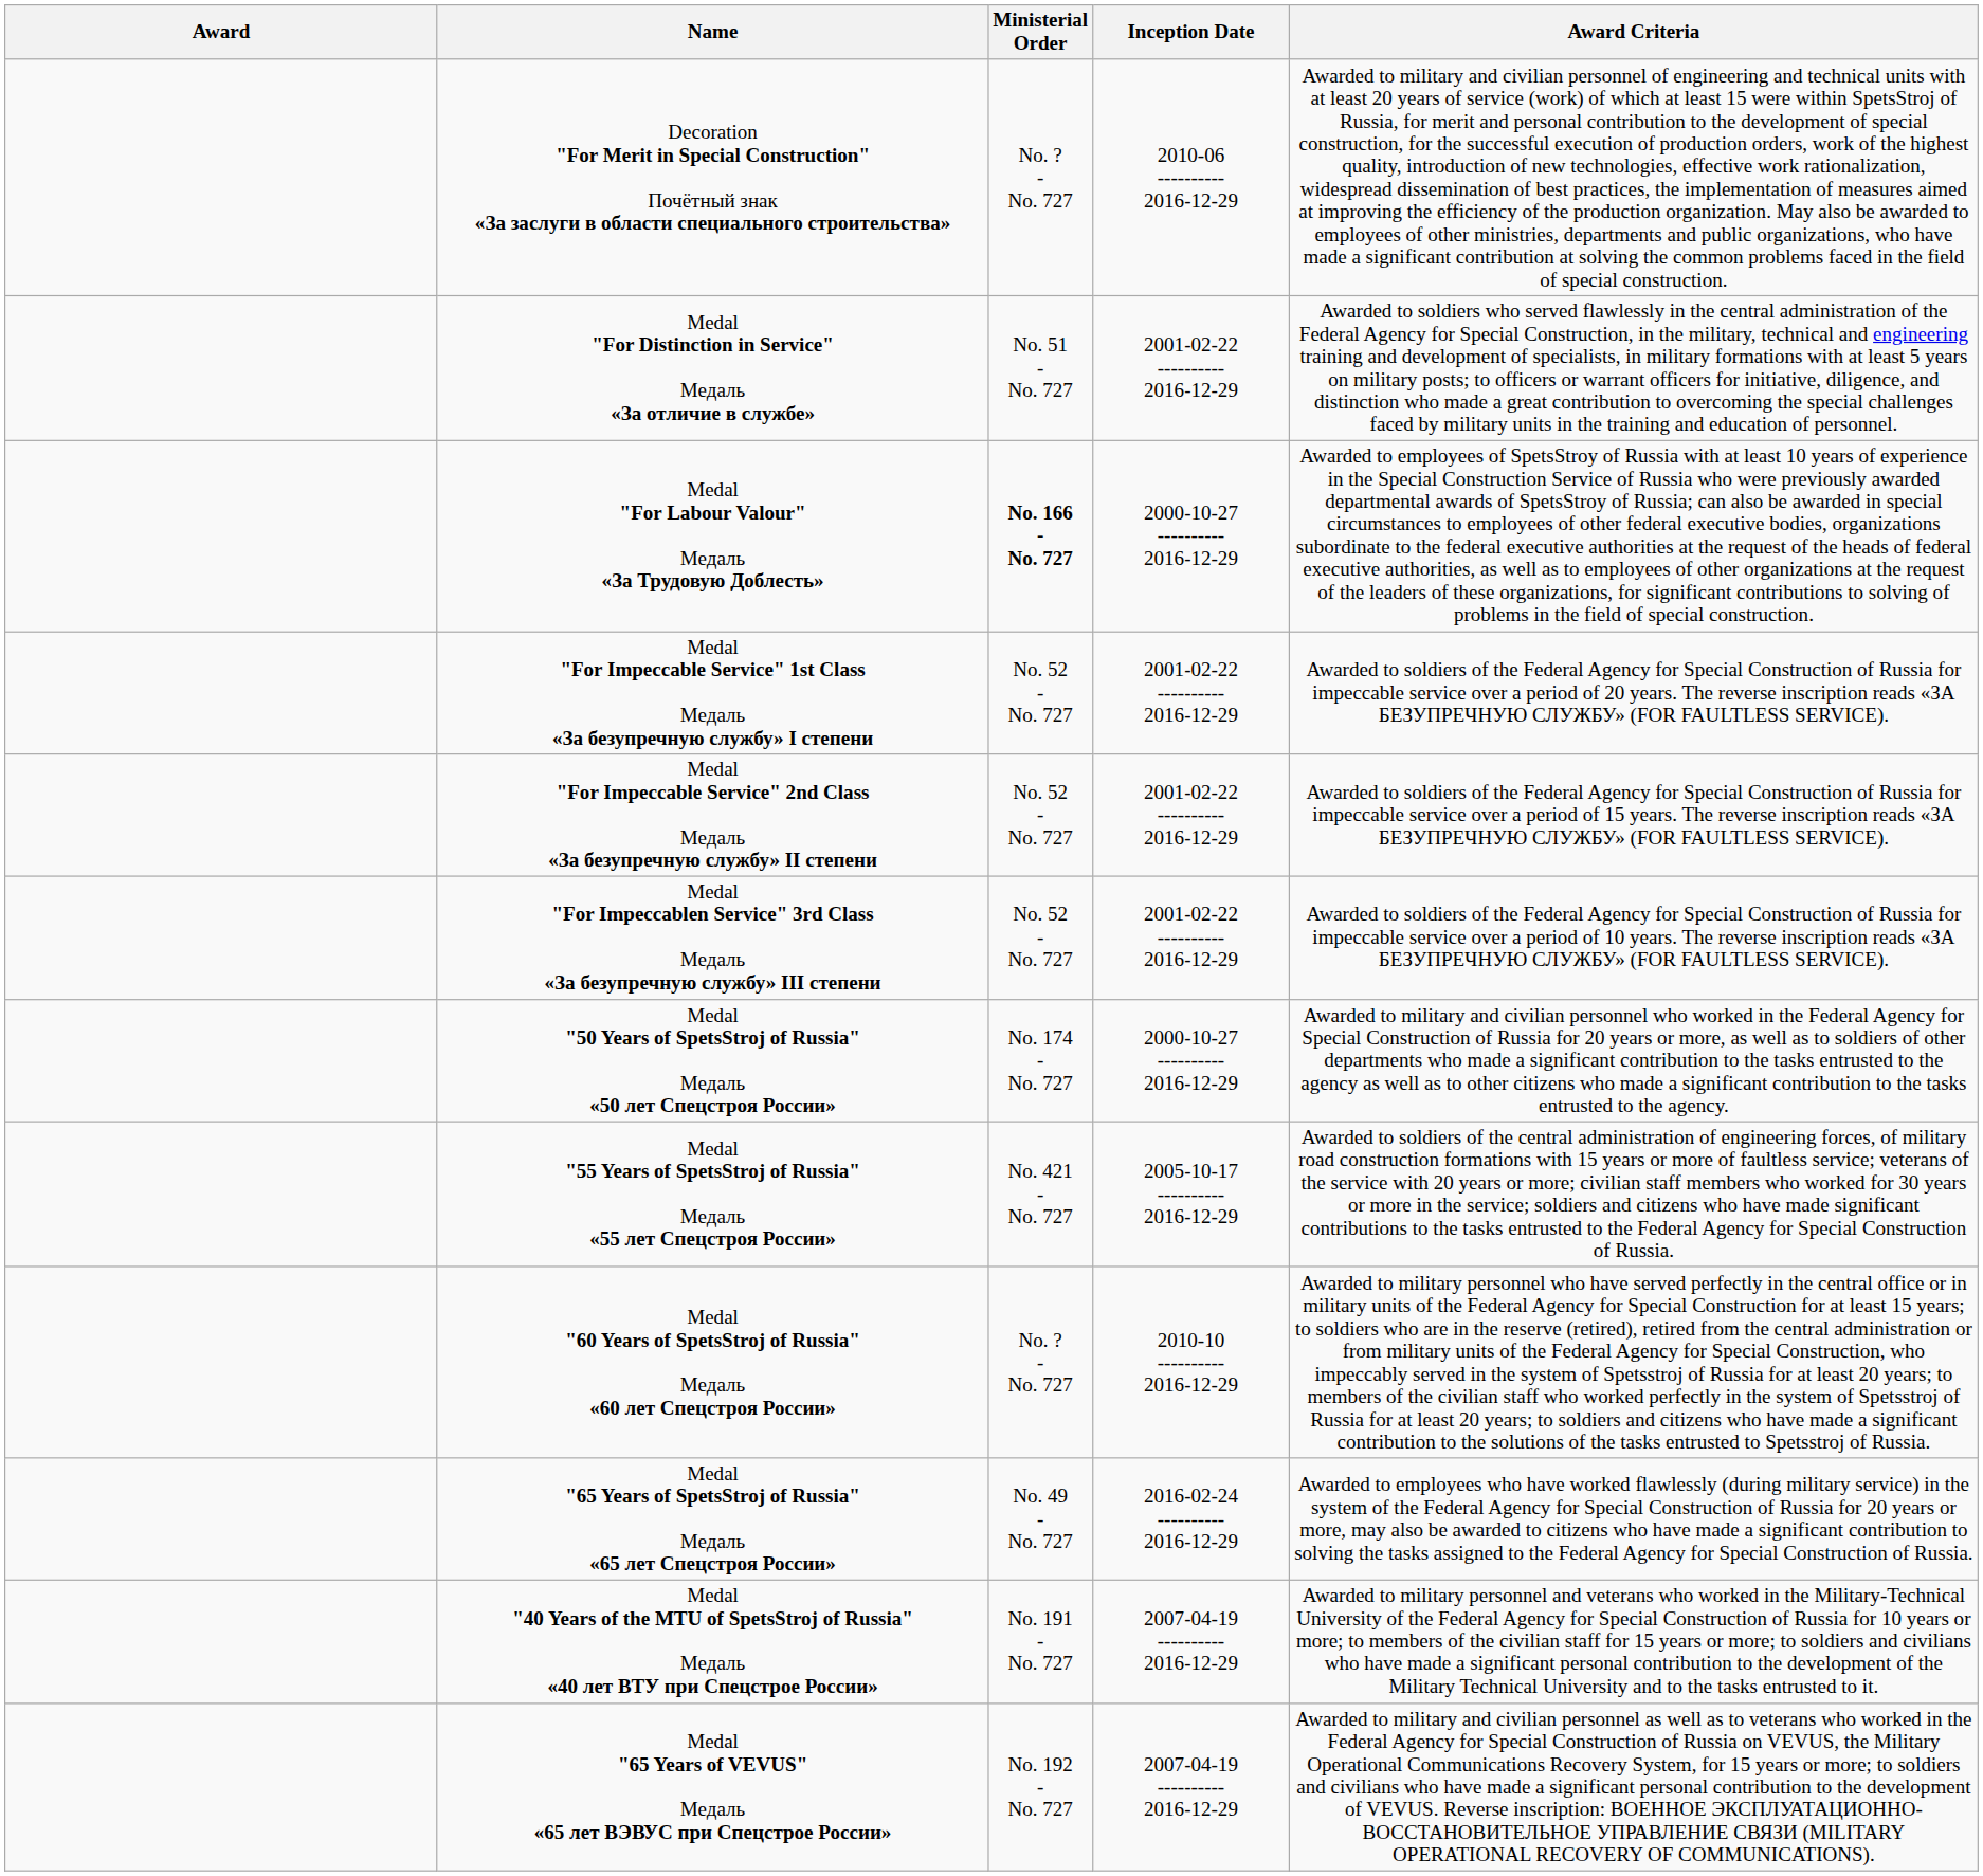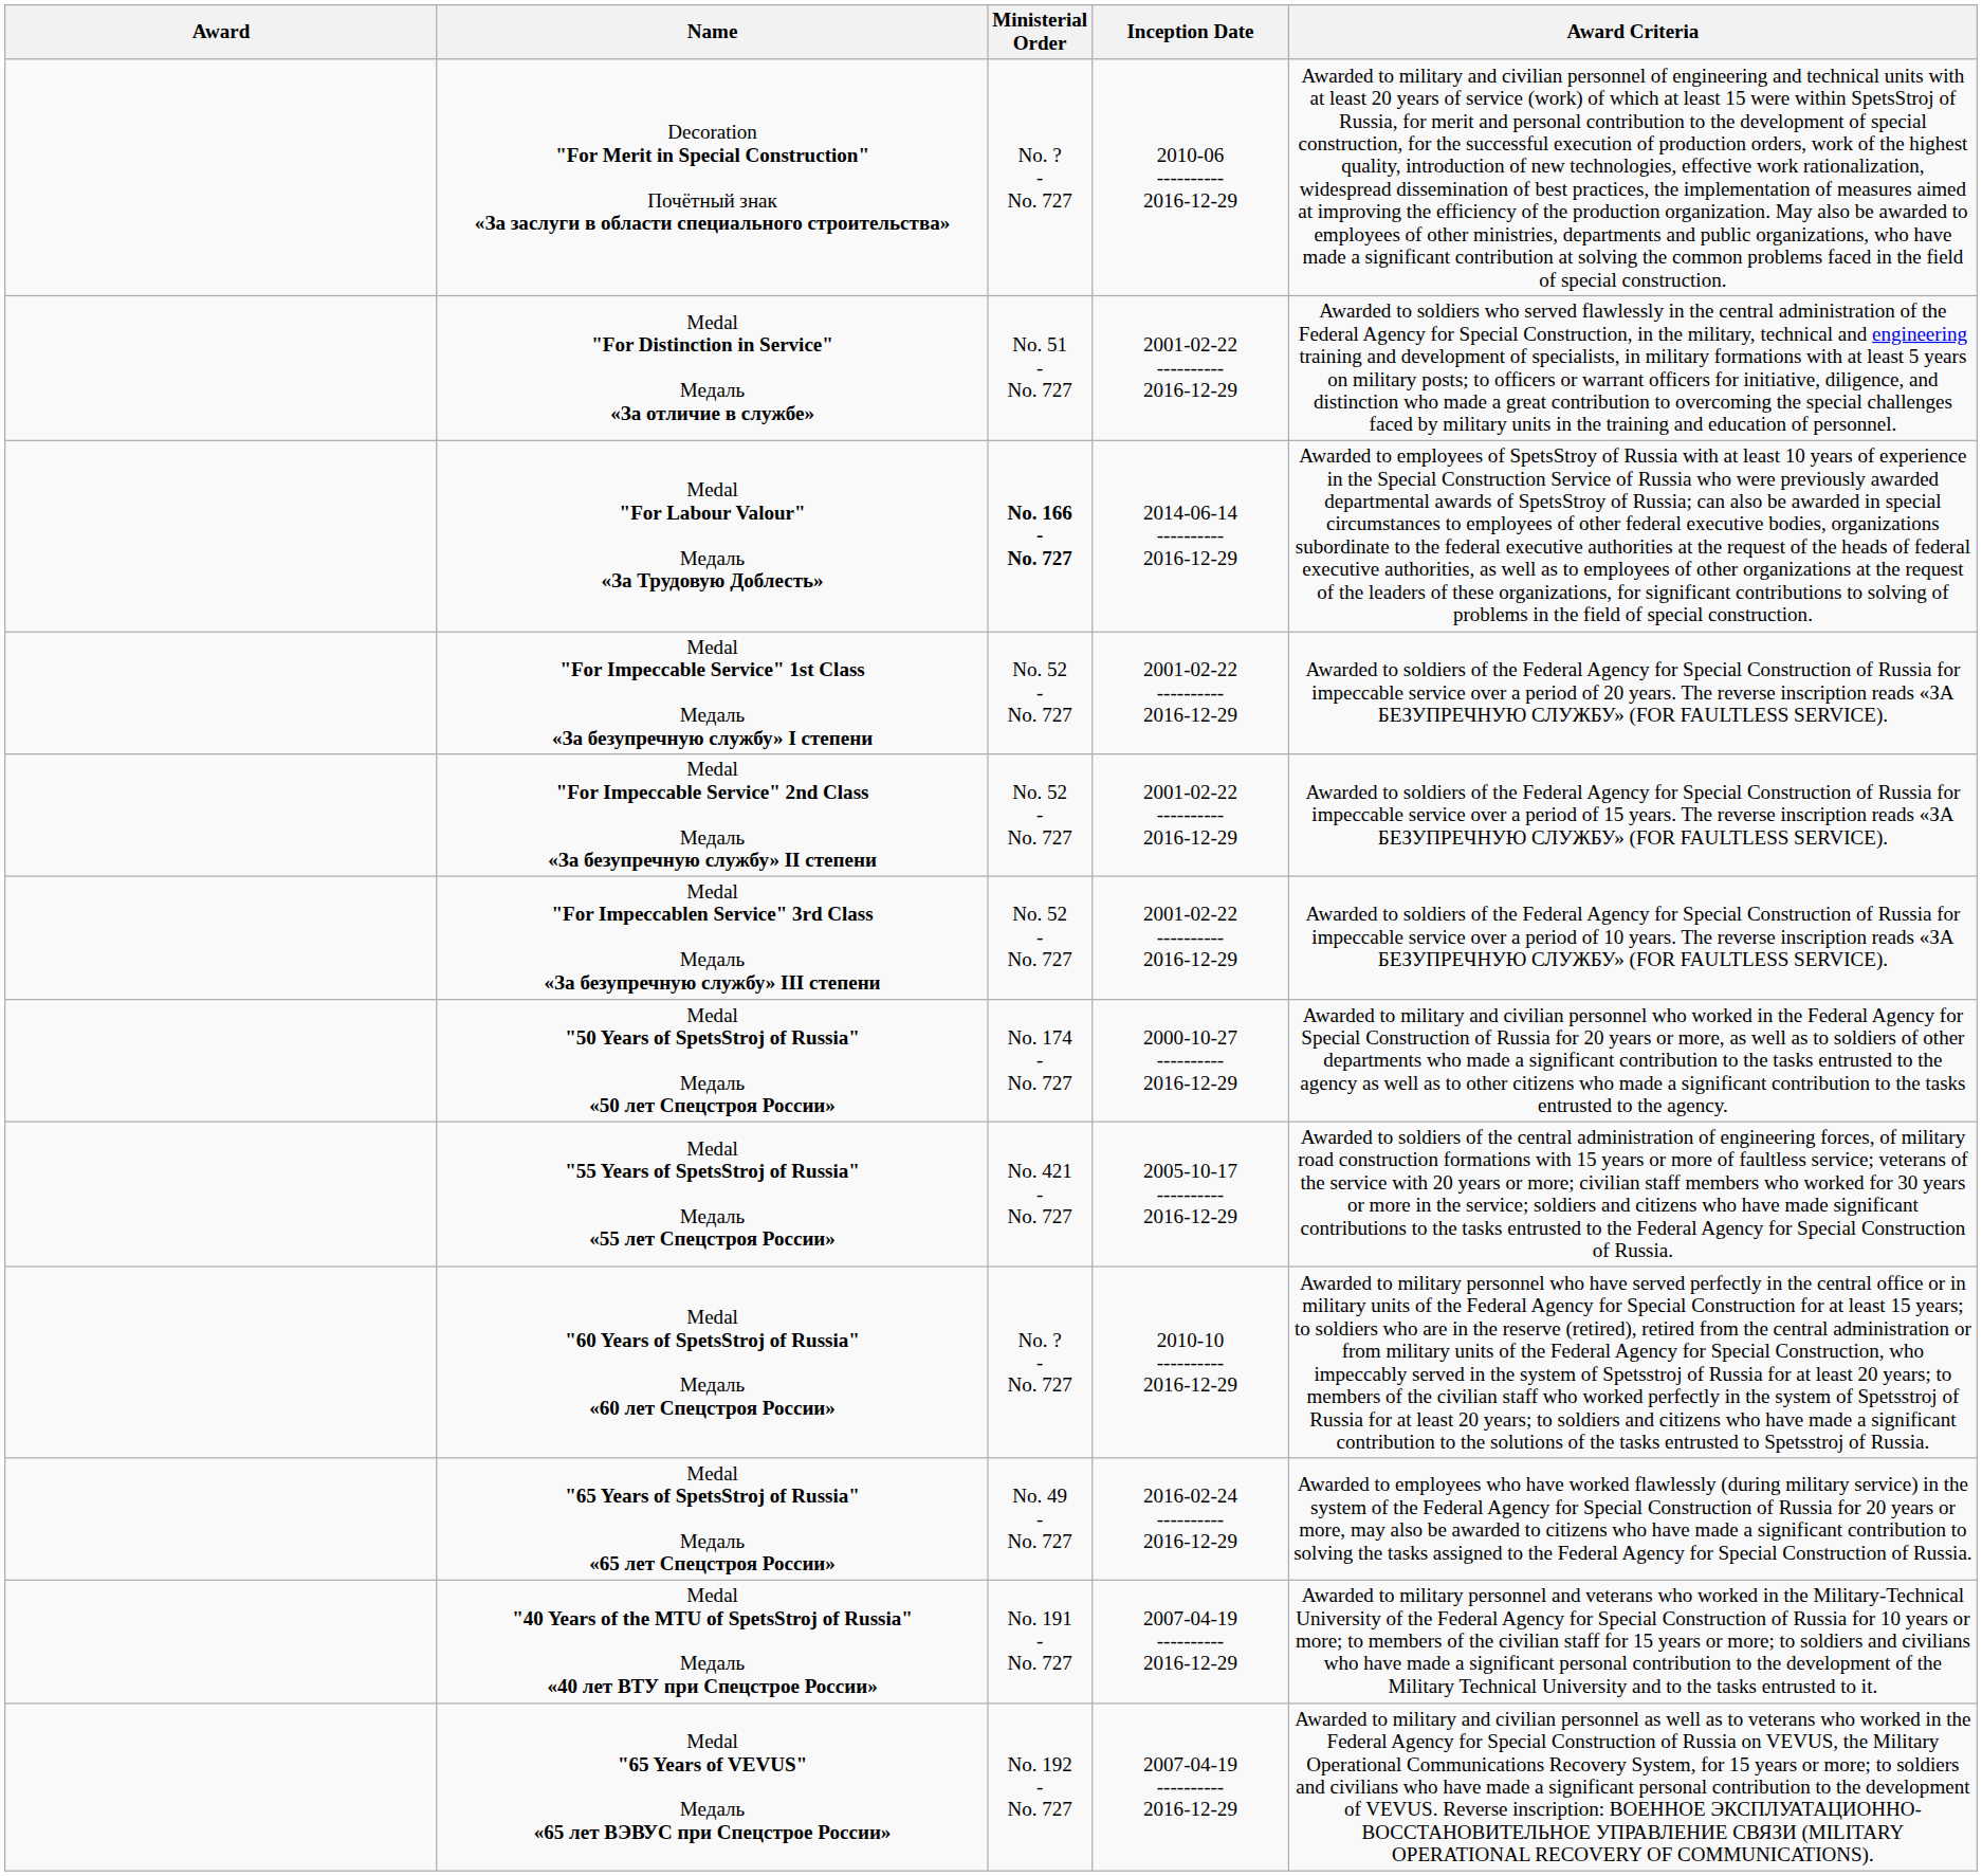Medal "For Labour Valour" Медаль «За Трудовую Доблесть» | Inception Date: 2000-10-27 ---------- 2016-12-29 -> 2014-06-14 ---------- 2016-12-29
